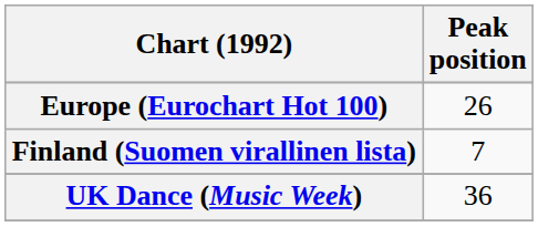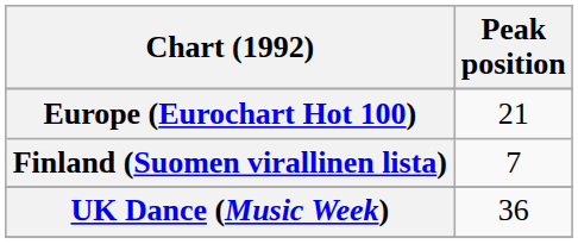Europe (Eurochart Hot 100) | Peak position: 26 -> 21
